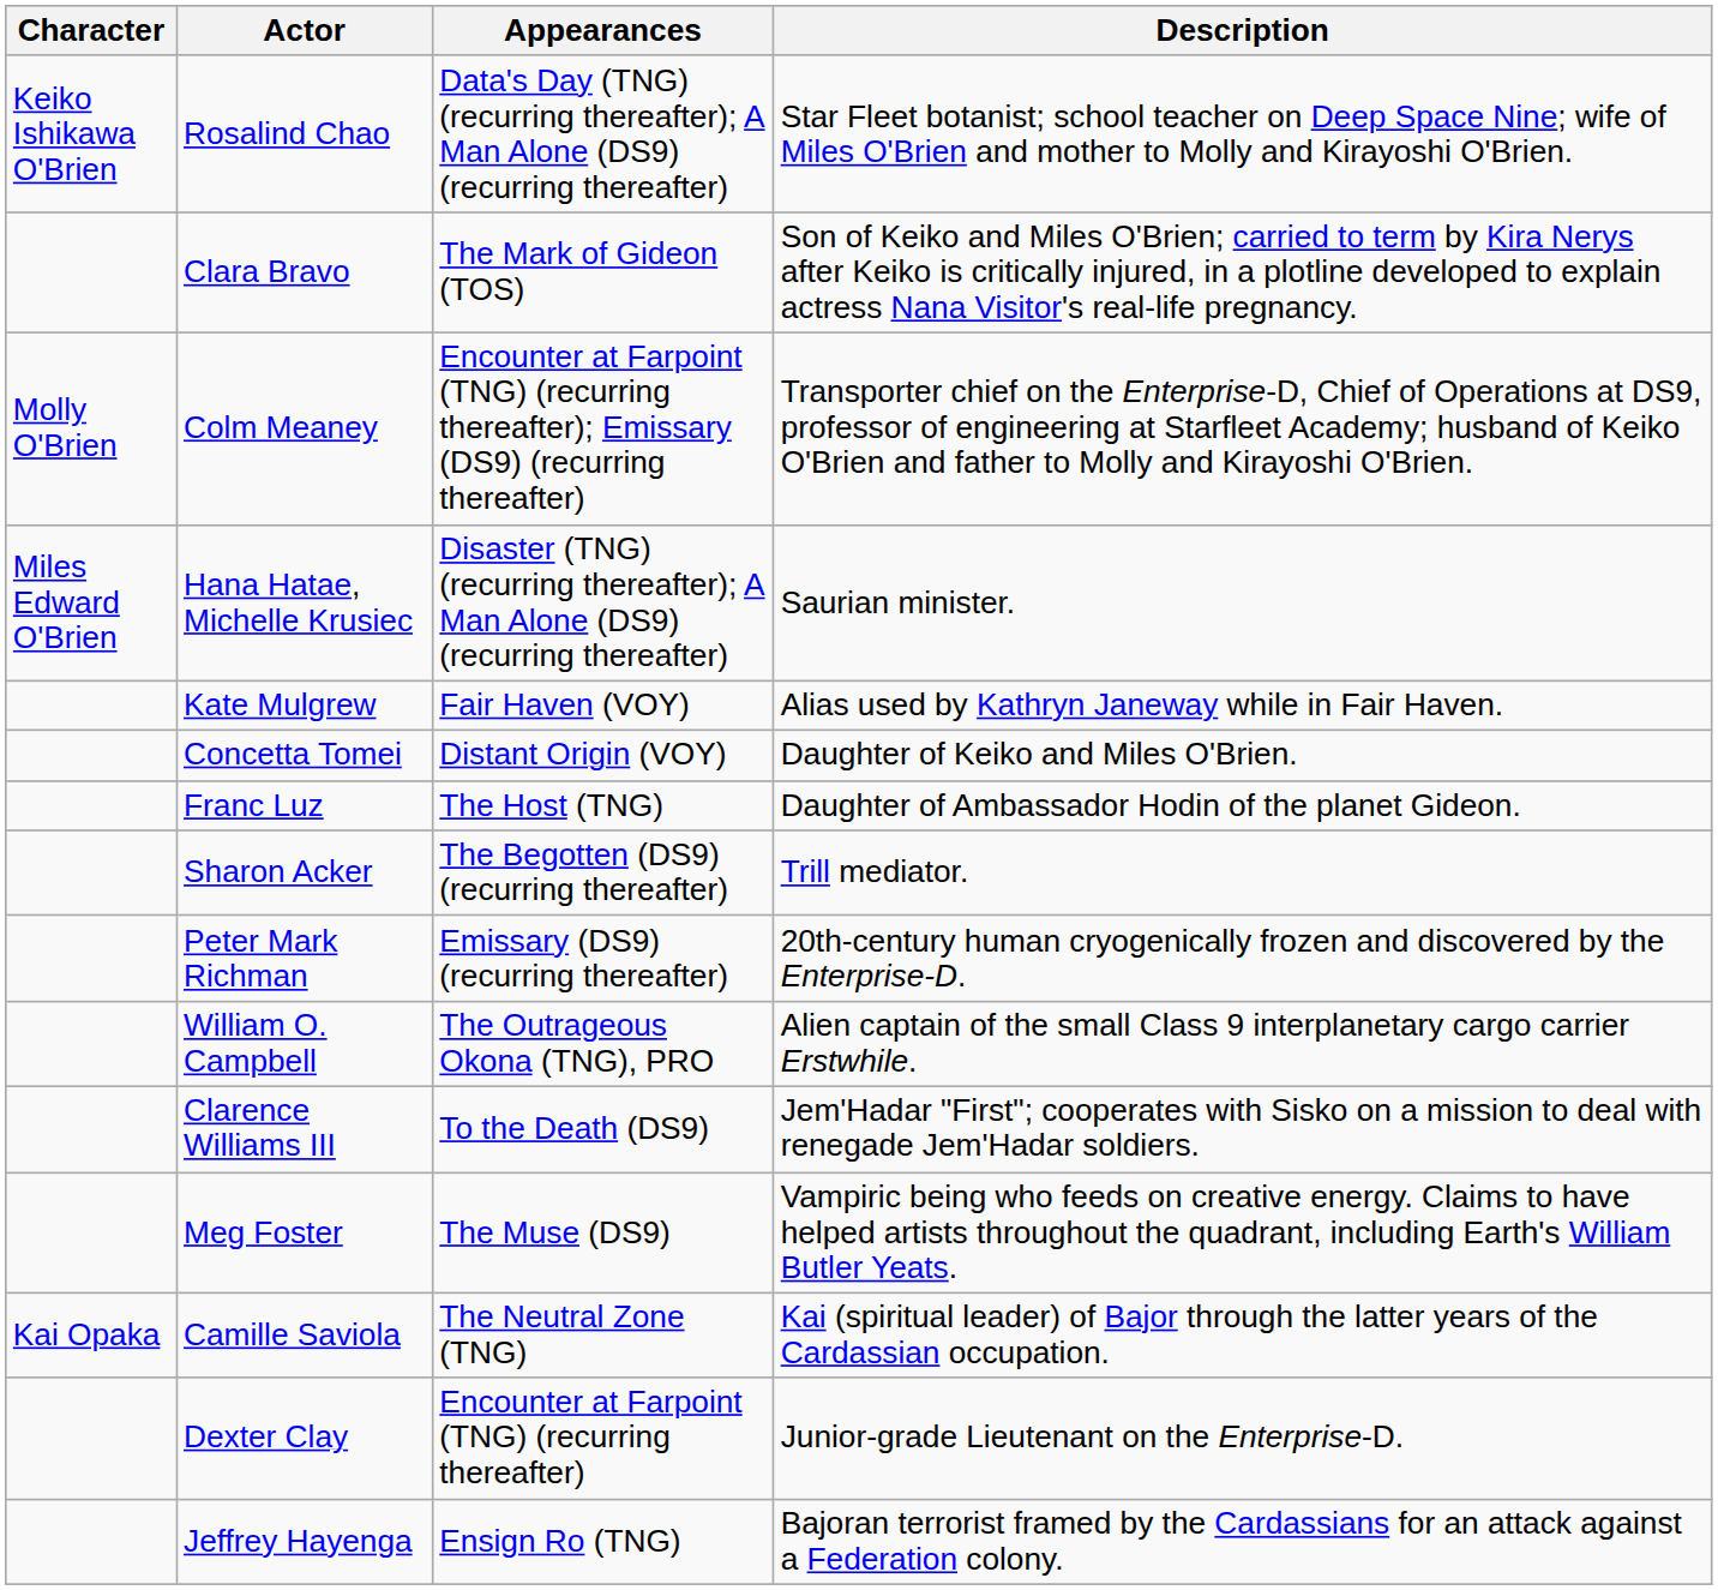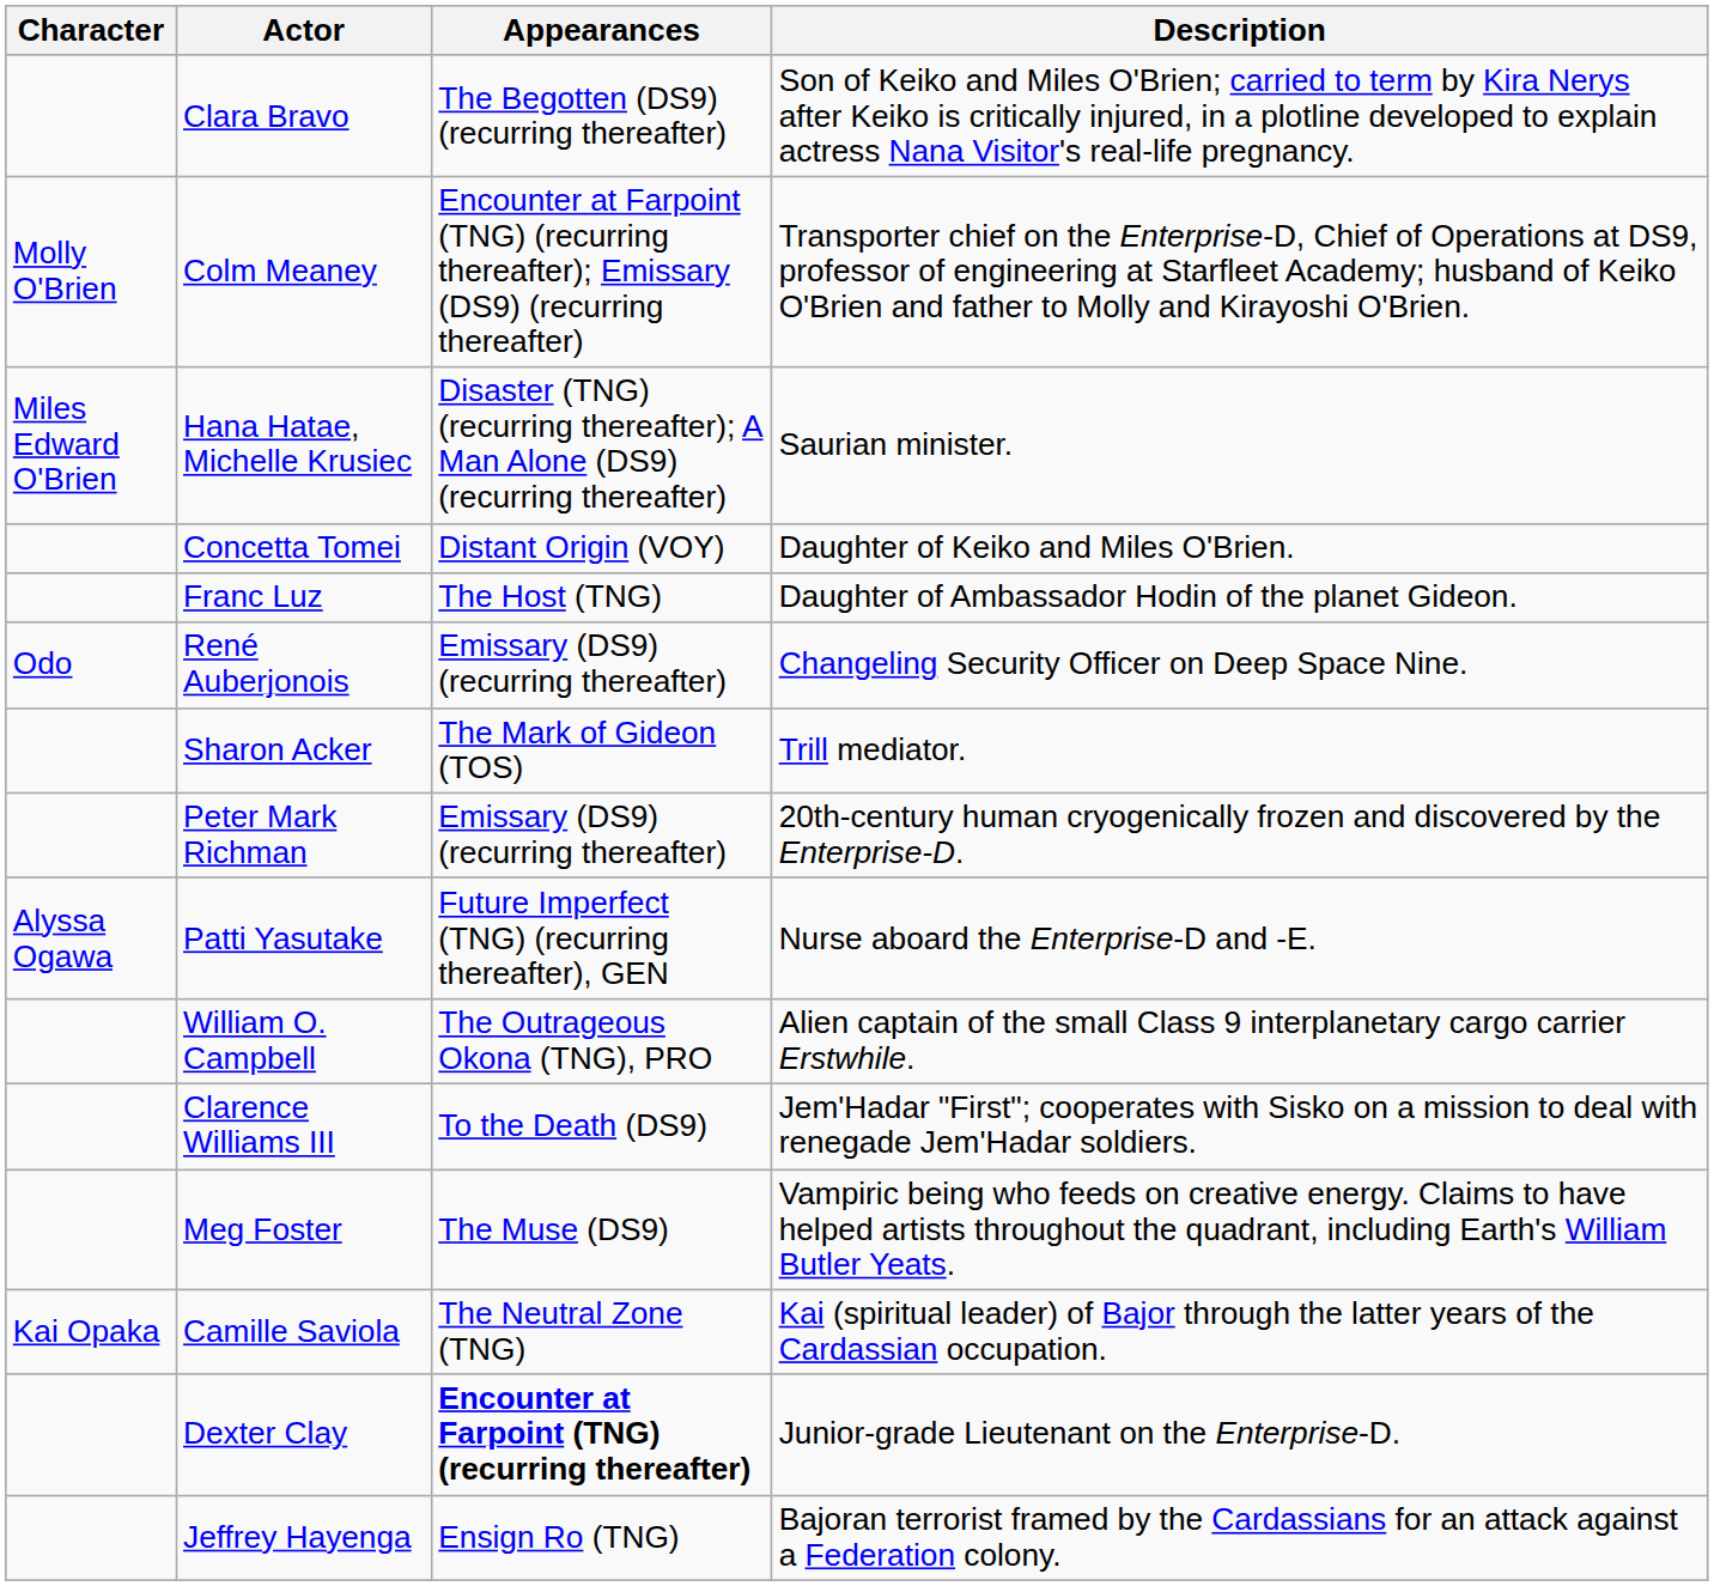- row: Keiko Ishikawa O'Brien | Rosalind Chao | Data's Day (TNG) (recurring thereafter); A Man Alone (DS9) (recurring thereafter) | Star Fleet botanist; school teacher on Deep Space Nine; wife of Miles O'Brien and mother to Molly and Kirayoshi O'Brien.
Clara Bravo | Appearances: The Mark of Gideon (TOS) -> The Begotten (DS9) (recurring thereafter)
- row: Kate Mulgrew | Fair Haven (VOY) | Alias used by Kathryn Janeway while in Fair Haven.
+ row: Odo | René Auberjonois | Emissary (DS9) (recurring thereafter) | Changeling Security Officer on Deep Space Nine.
Sharon Acker | Appearances: The Begotten (DS9) (recurring thereafter) -> The Mark of Gideon (TOS)
+ row: Alyssa Ogawa | Patti Yasutake | Future Imperfect (TNG) (recurring thereafter), GEN | Nurse aboard the Enterprise-D and -E.
Dexter Clay | Appearances: normal -> bold
